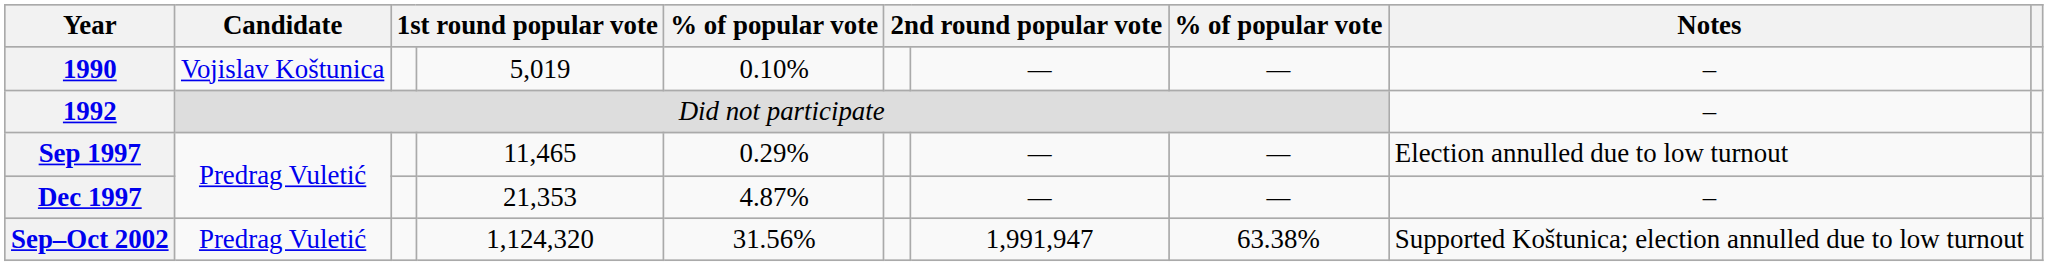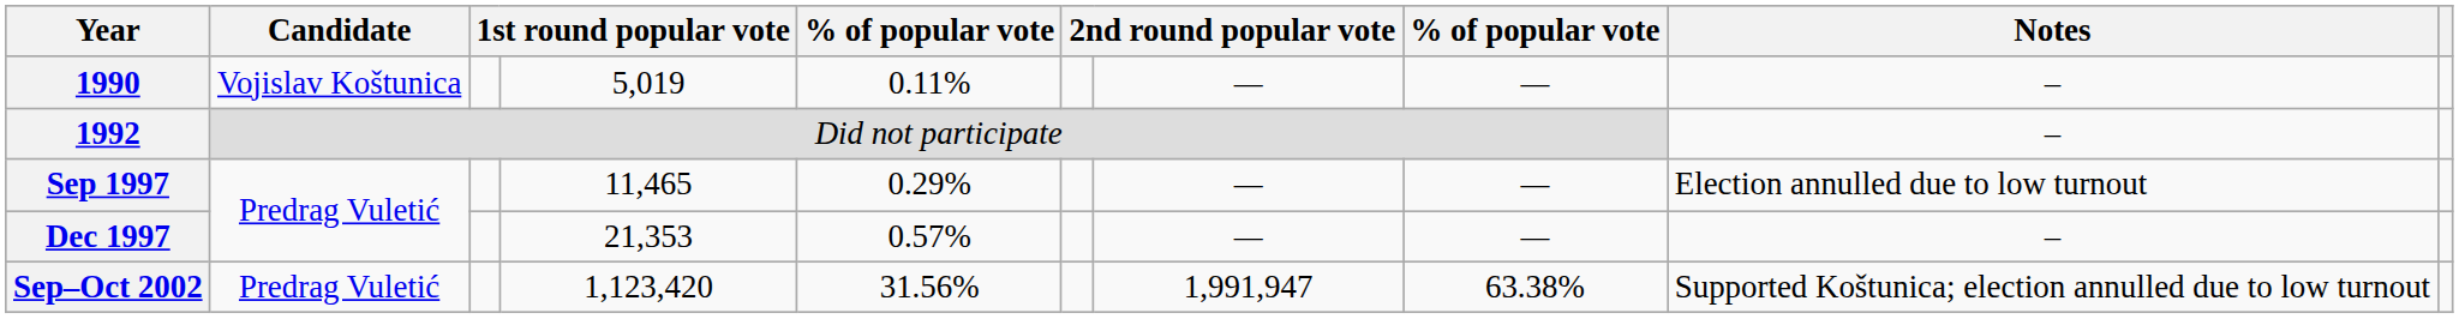1990 | column 5: 0.10% -> 0.11%
Dec 1997 | column 5: 4.87% -> 0.57%
Sep–Oct 2002 | column 4: 1,124,320 -> 1,123,420
